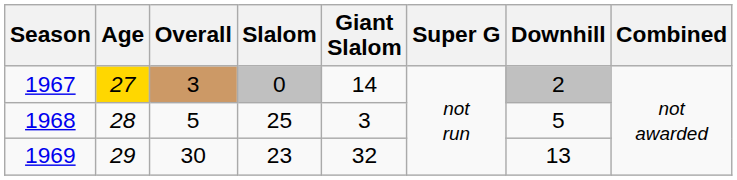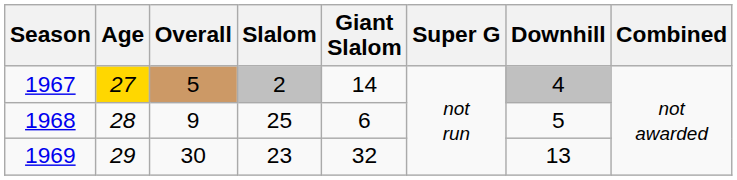1967 | Overall: 3 -> 5
1967 | Slalom: 0 -> 2
1967 | Downhill: 2 -> 4
1968 | Overall: 5 -> 9
1968 | Giant Slalom: 3 -> 6
